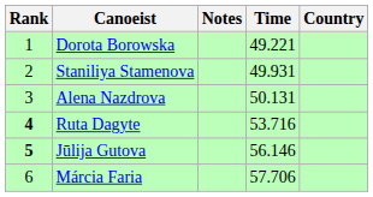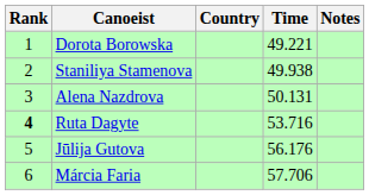columns swapped: Country <-> Notes
Staniliya Stamenova | Time: 49.931 -> 49.938
Jūlija Gutova | Rank: bold -> normal
Jūlija Gutova | Time: 56.146 -> 56.176
